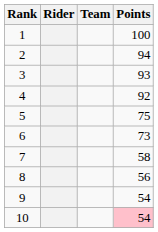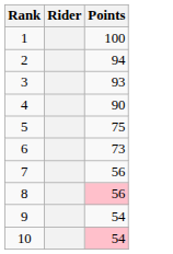- column: Team
4 | Points: 92 -> 90
7 | Points: 58 -> 56
8 | Points: no background -> pink background
